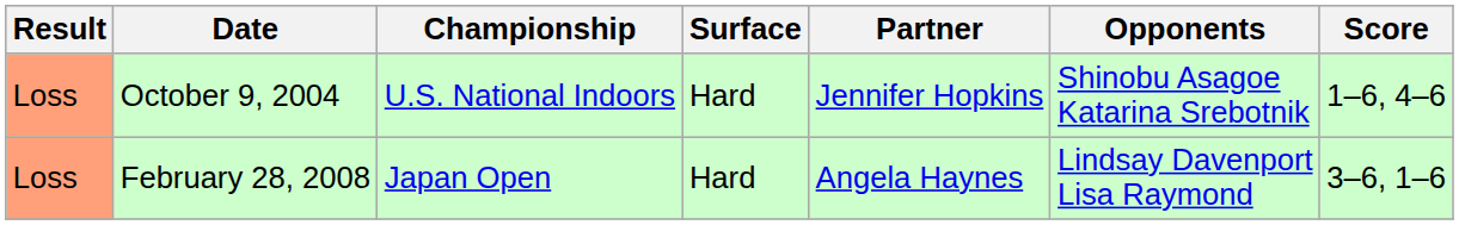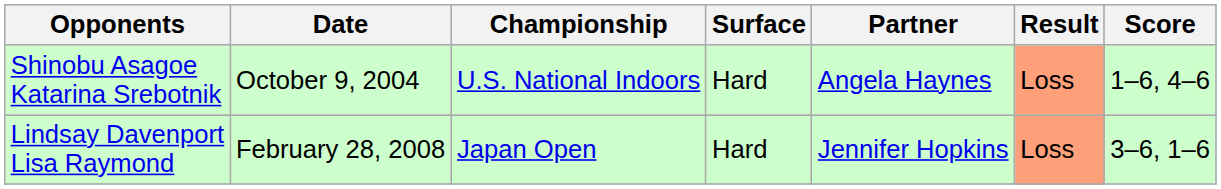columns swapped: Result <-> Opponents
October 9, 2004 | Partner: Jennifer Hopkins -> Angela Haynes
February 28, 2008 | Partner: Angela Haynes -> Jennifer Hopkins
